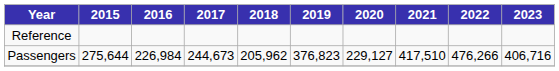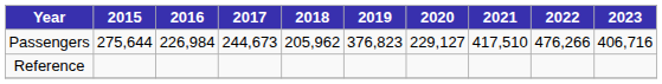rows swapped: Passengers <-> Reference
